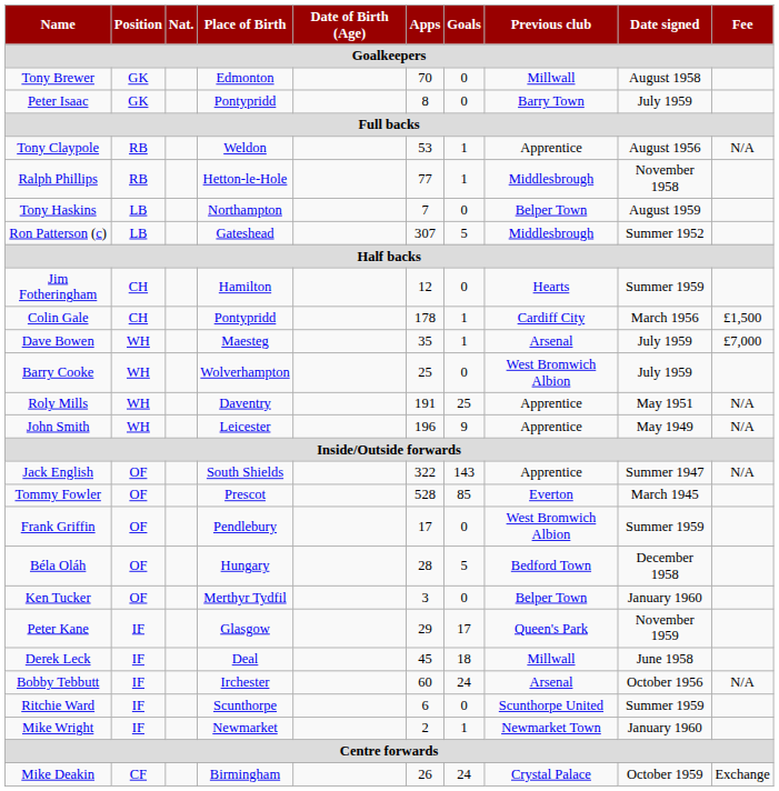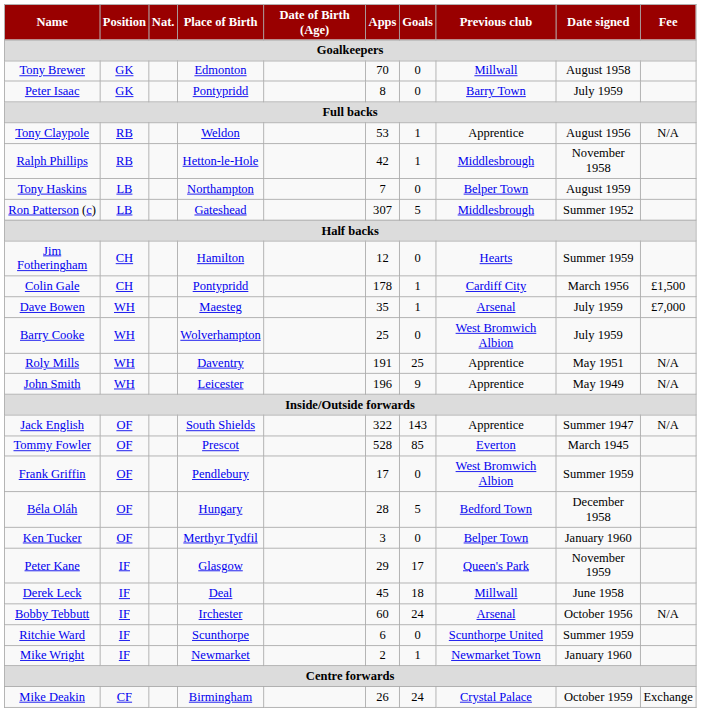Ralph Phillips | Apps: 77 -> 42
